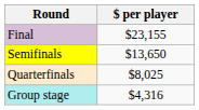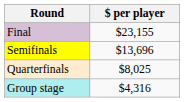Semifinals | $ per player: $13,650 -> $13,696
